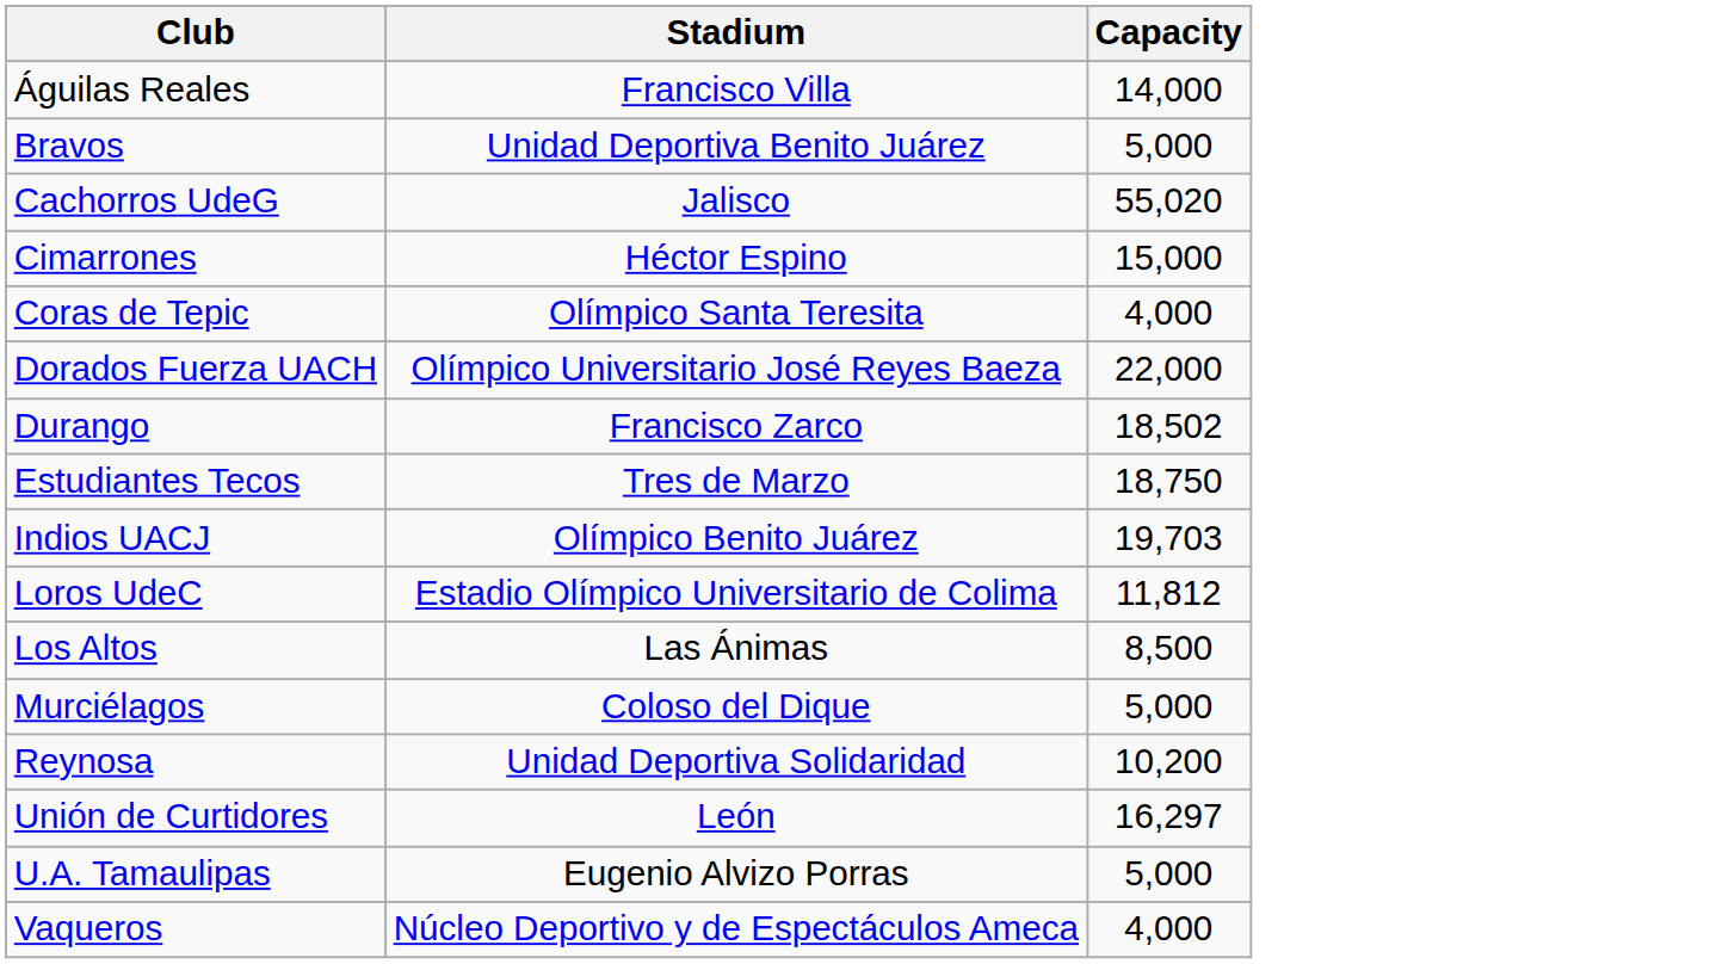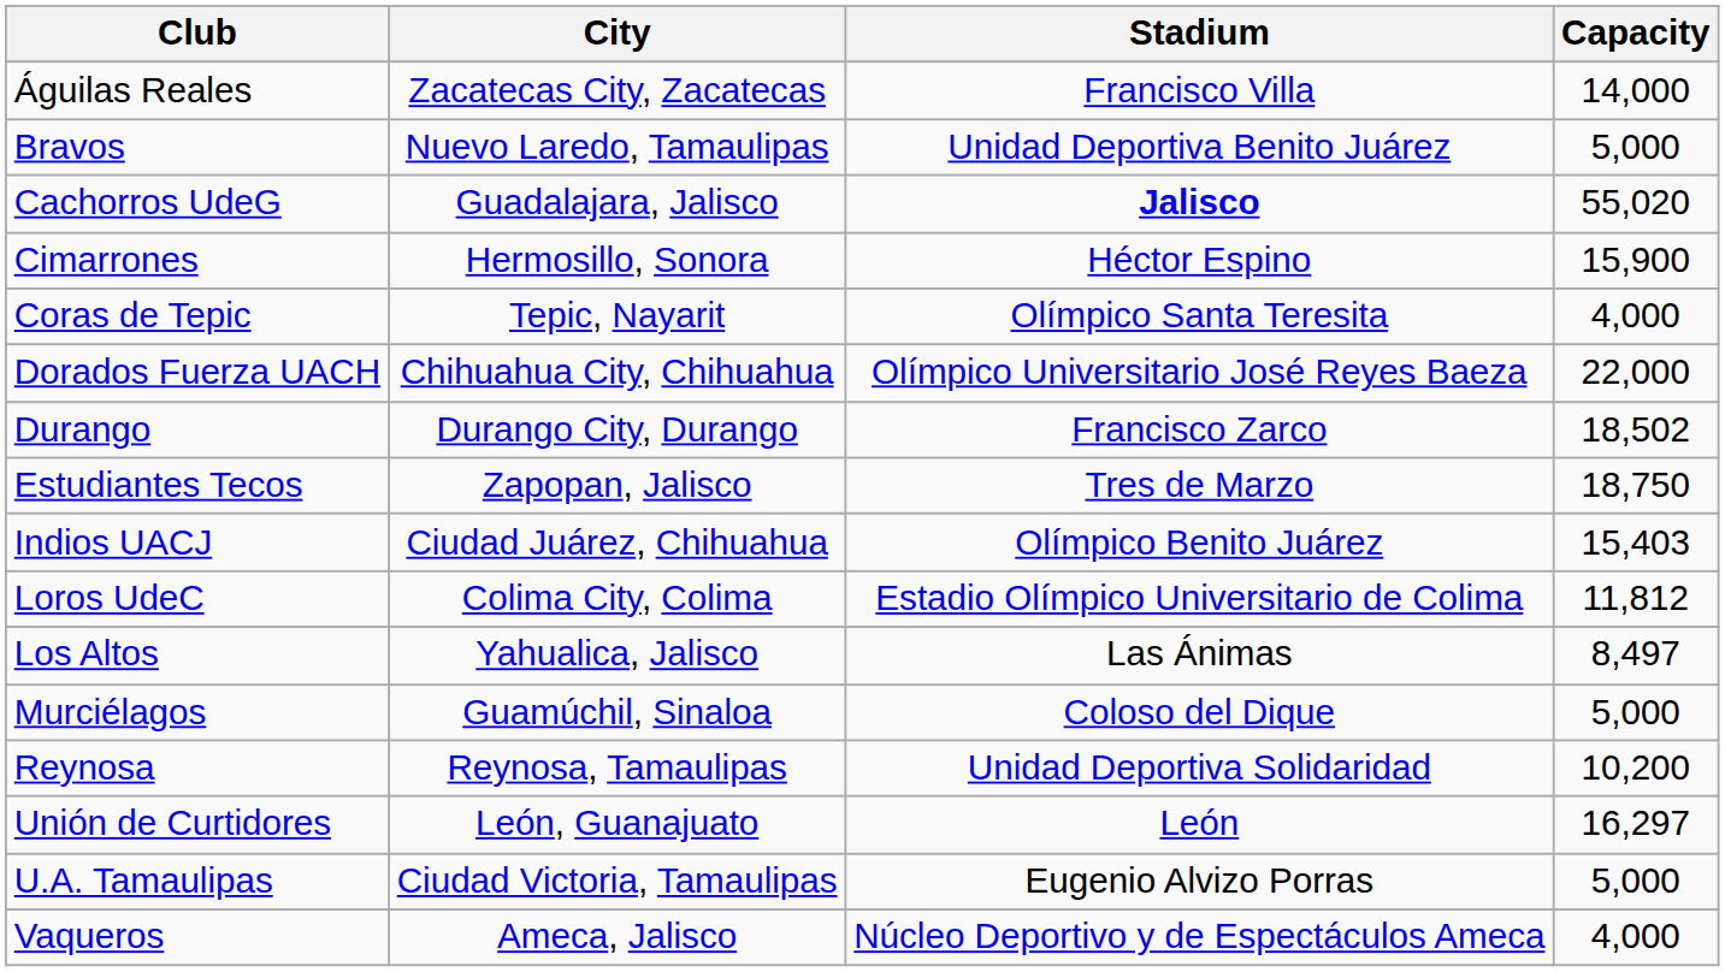+ column: City | Zacatecas City, Zacatecas | Nuevo Laredo, Tamaulipas | Guadalajara, Jalisco | Hermosillo, Sonora | Tepic, Nayarit | Chihuahua City, Chihuahua | Durango City, Durango | Zapopan, Jalisco | Ciudad Juárez, Chihuahua | Colima City, Colima | Yahualica, Jalisco | Guamúchil, Sinaloa | Reynosa, Tamaulipas | León, Guanajuato | Ciudad Victoria, Tamaulipas | Ameca, Jalisco
Cachorros UdeG | Stadium: normal -> bold
Cimarrones | Capacity: 15,000 -> 15,900
Indios UACJ | Capacity: 19,703 -> 15,403
Los Altos | Capacity: 8,500 -> 8,497
